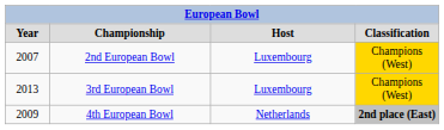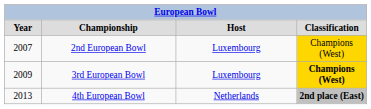3rd European Bowl | column 1: 2013 -> 2009
3rd European Bowl | column 4: normal -> bold
4th European Bowl | column 1: 2009 -> 2013
